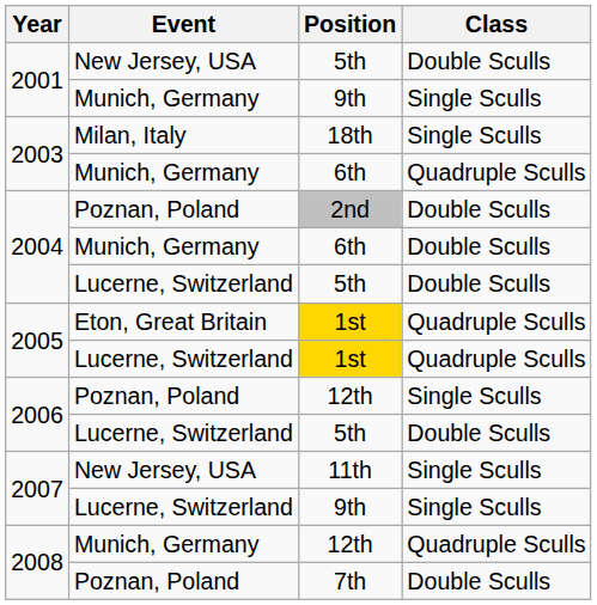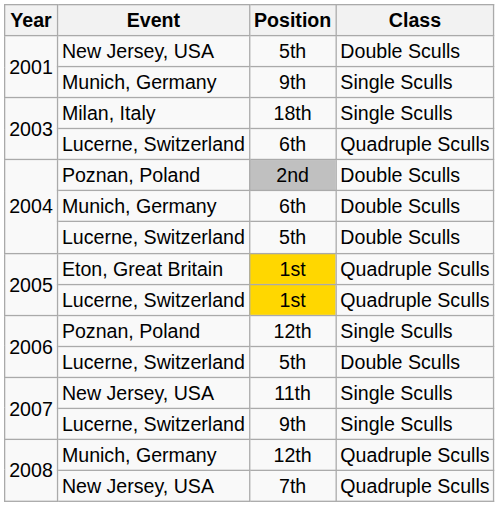2003 / 6th | Event: Munich, Germany -> Lucerne, Switzerland
7th | Event: Poznan, Poland -> New Jersey, USA
7th | Class: Double Sculls -> Quadruple Sculls
